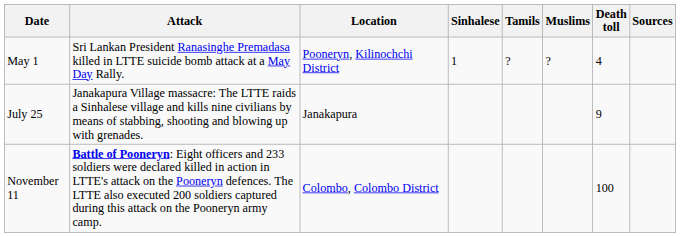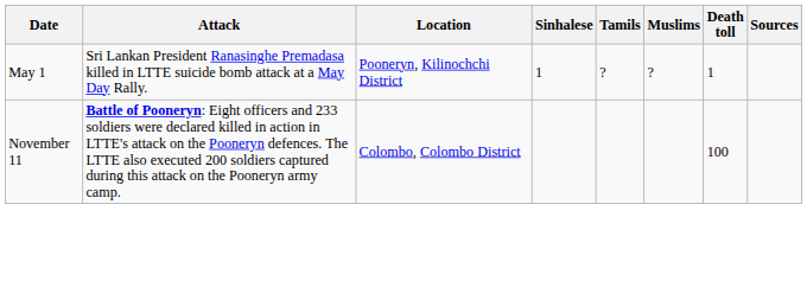May 1 | Death toll: 4 -> 1
- row: July 25 | Janakapura Village massacre: The LTTE raids a Sinhalese village and kills nine civilians by means of stabbing, shooting and blowing up with grenades. | Janakapura | 9
